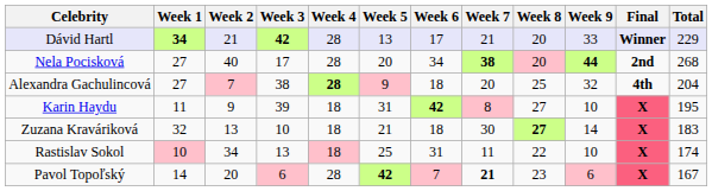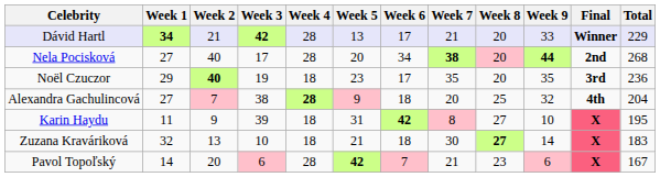+ row: Noël Czuczor | 29 | 40 | 19 | 18 | 23 | 17 | 35 | 20 | 35 | 3rd | 236
- row: Rastislav Sokol | 10 | 34 | 13 | 18 | 25 | 31 | 11 | 22 | 10 | X | 174
Pavol Topoľský | Week 7: bold -> normal
